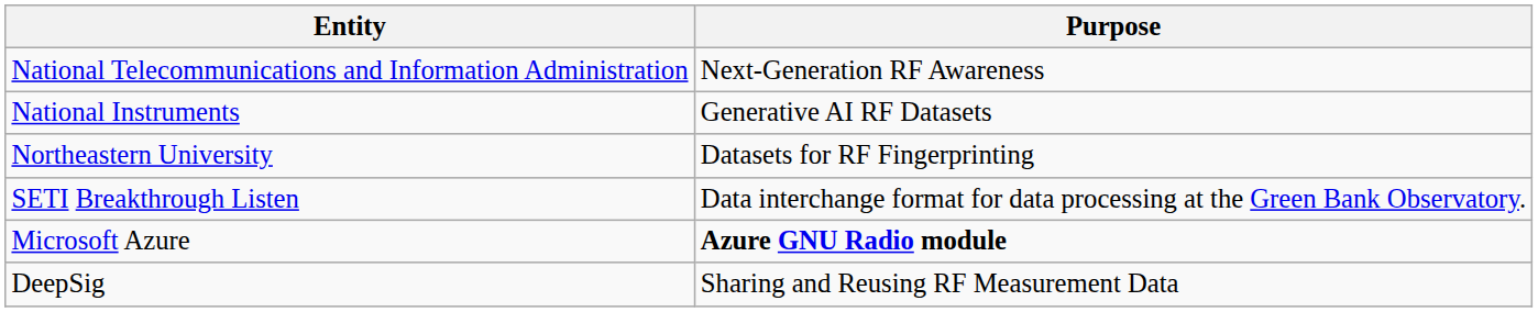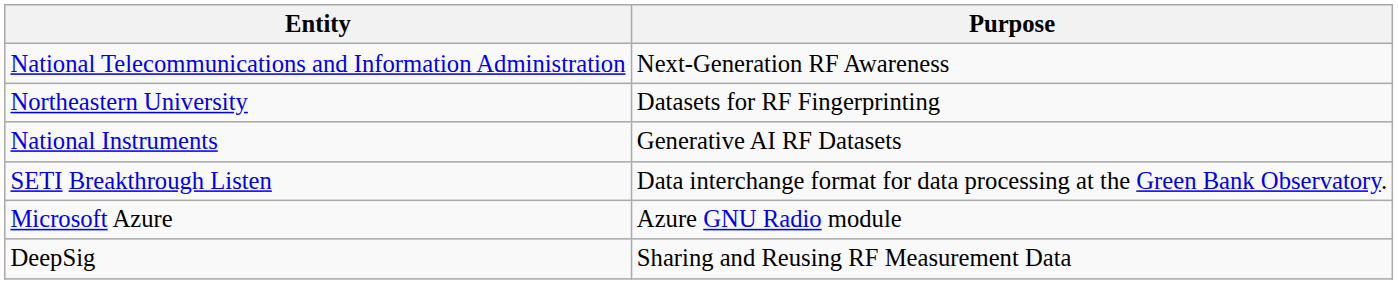rows swapped: Northeastern University <-> National Instruments
Microsoft Azure | Purpose: bold -> normal
